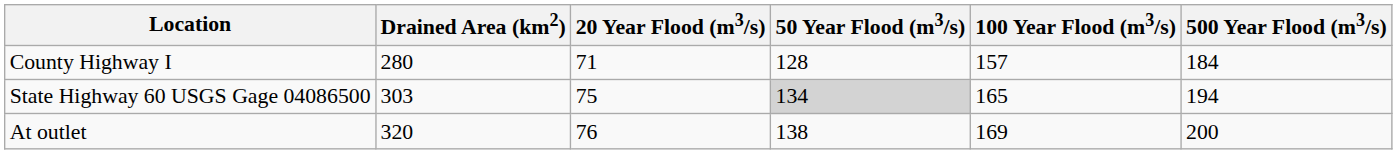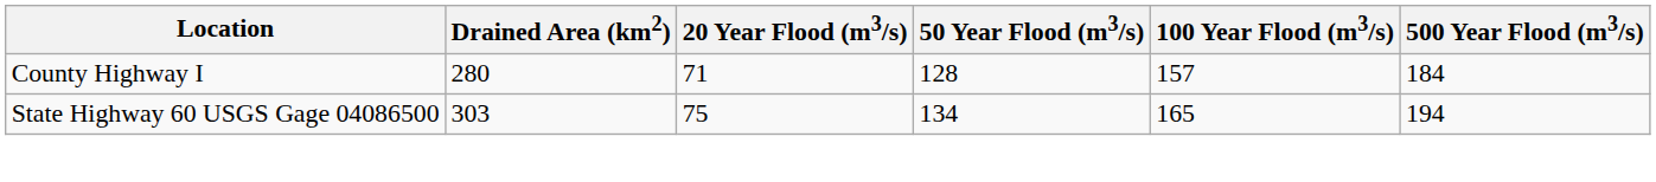State Highway 60 USGS Gage 04086500 | 50 Year Flood (m3/s): lightgrey background -> no background
- row: At outlet | 320 | 76 | 138 | 169 | 200
